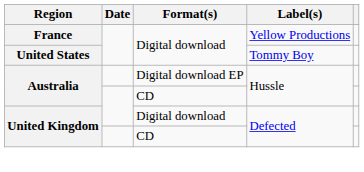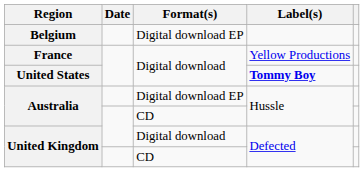+ row: Belgium | Digital download EP
United States | Label(s): normal -> bold
